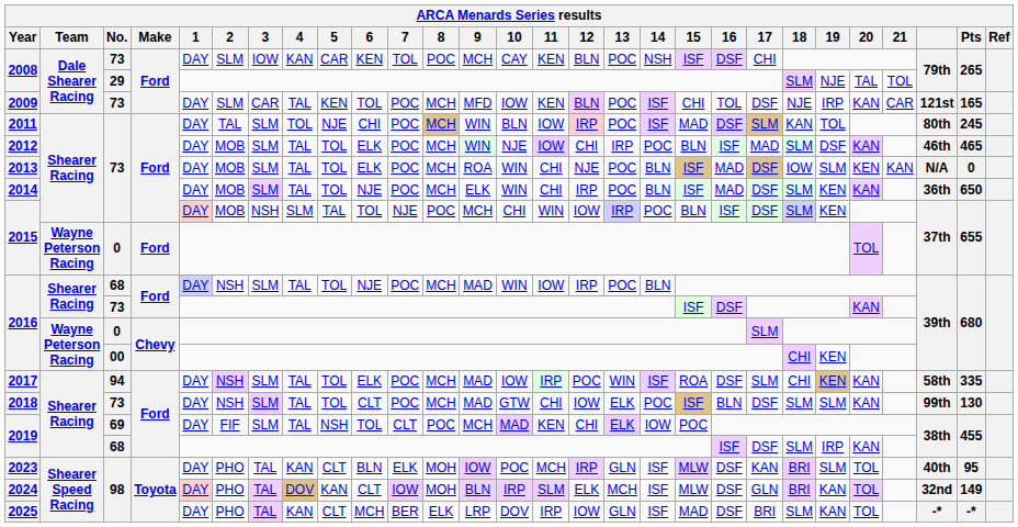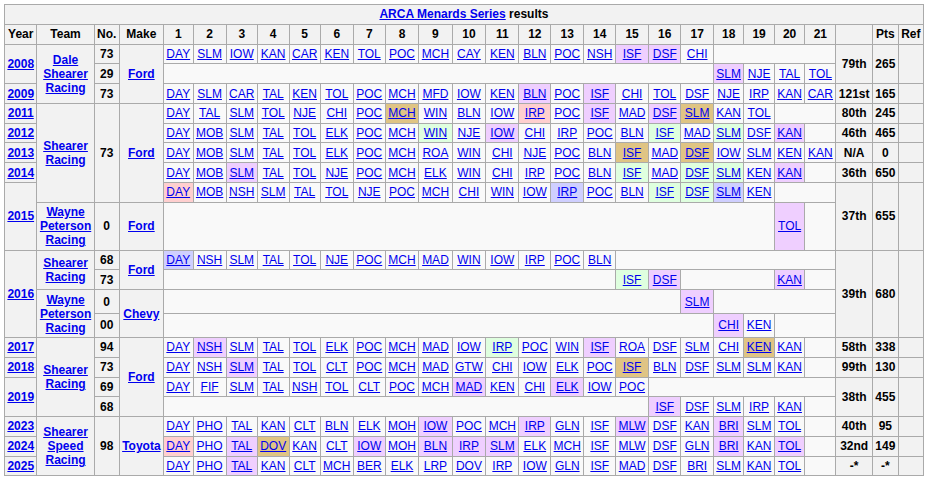2017 | Pts: 335 -> 338
